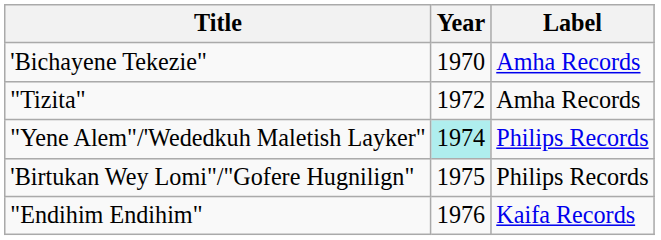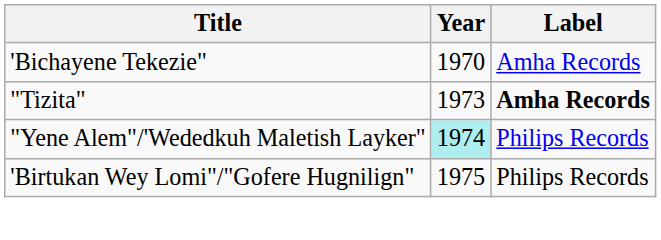"Tizita" | Year: 1972 -> 1973
"Tizita" | Label: normal -> bold
- row: "Endihim Endihim" | 1976 | Kaifa Records
